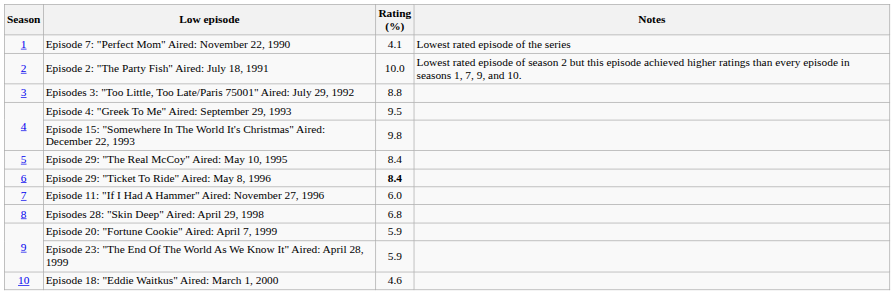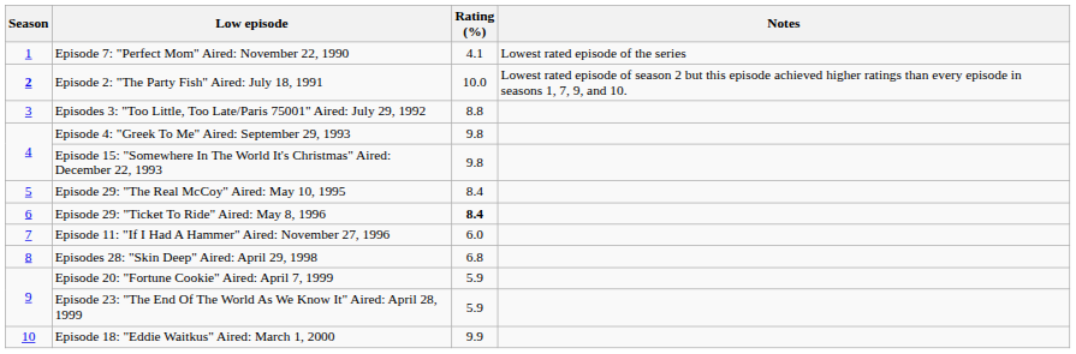Episode 2: "The Party Fish" Aired: July 18, 1991 | Season: normal -> bold
Episode 4: "Greek To Me" Aired: September 29, 1993 | Rating (%): 9.5 -> 9.8
Episode 18: "Eddie Waitkus" Aired: March 1, 2000 | Rating (%): 4.6 -> 9.9
